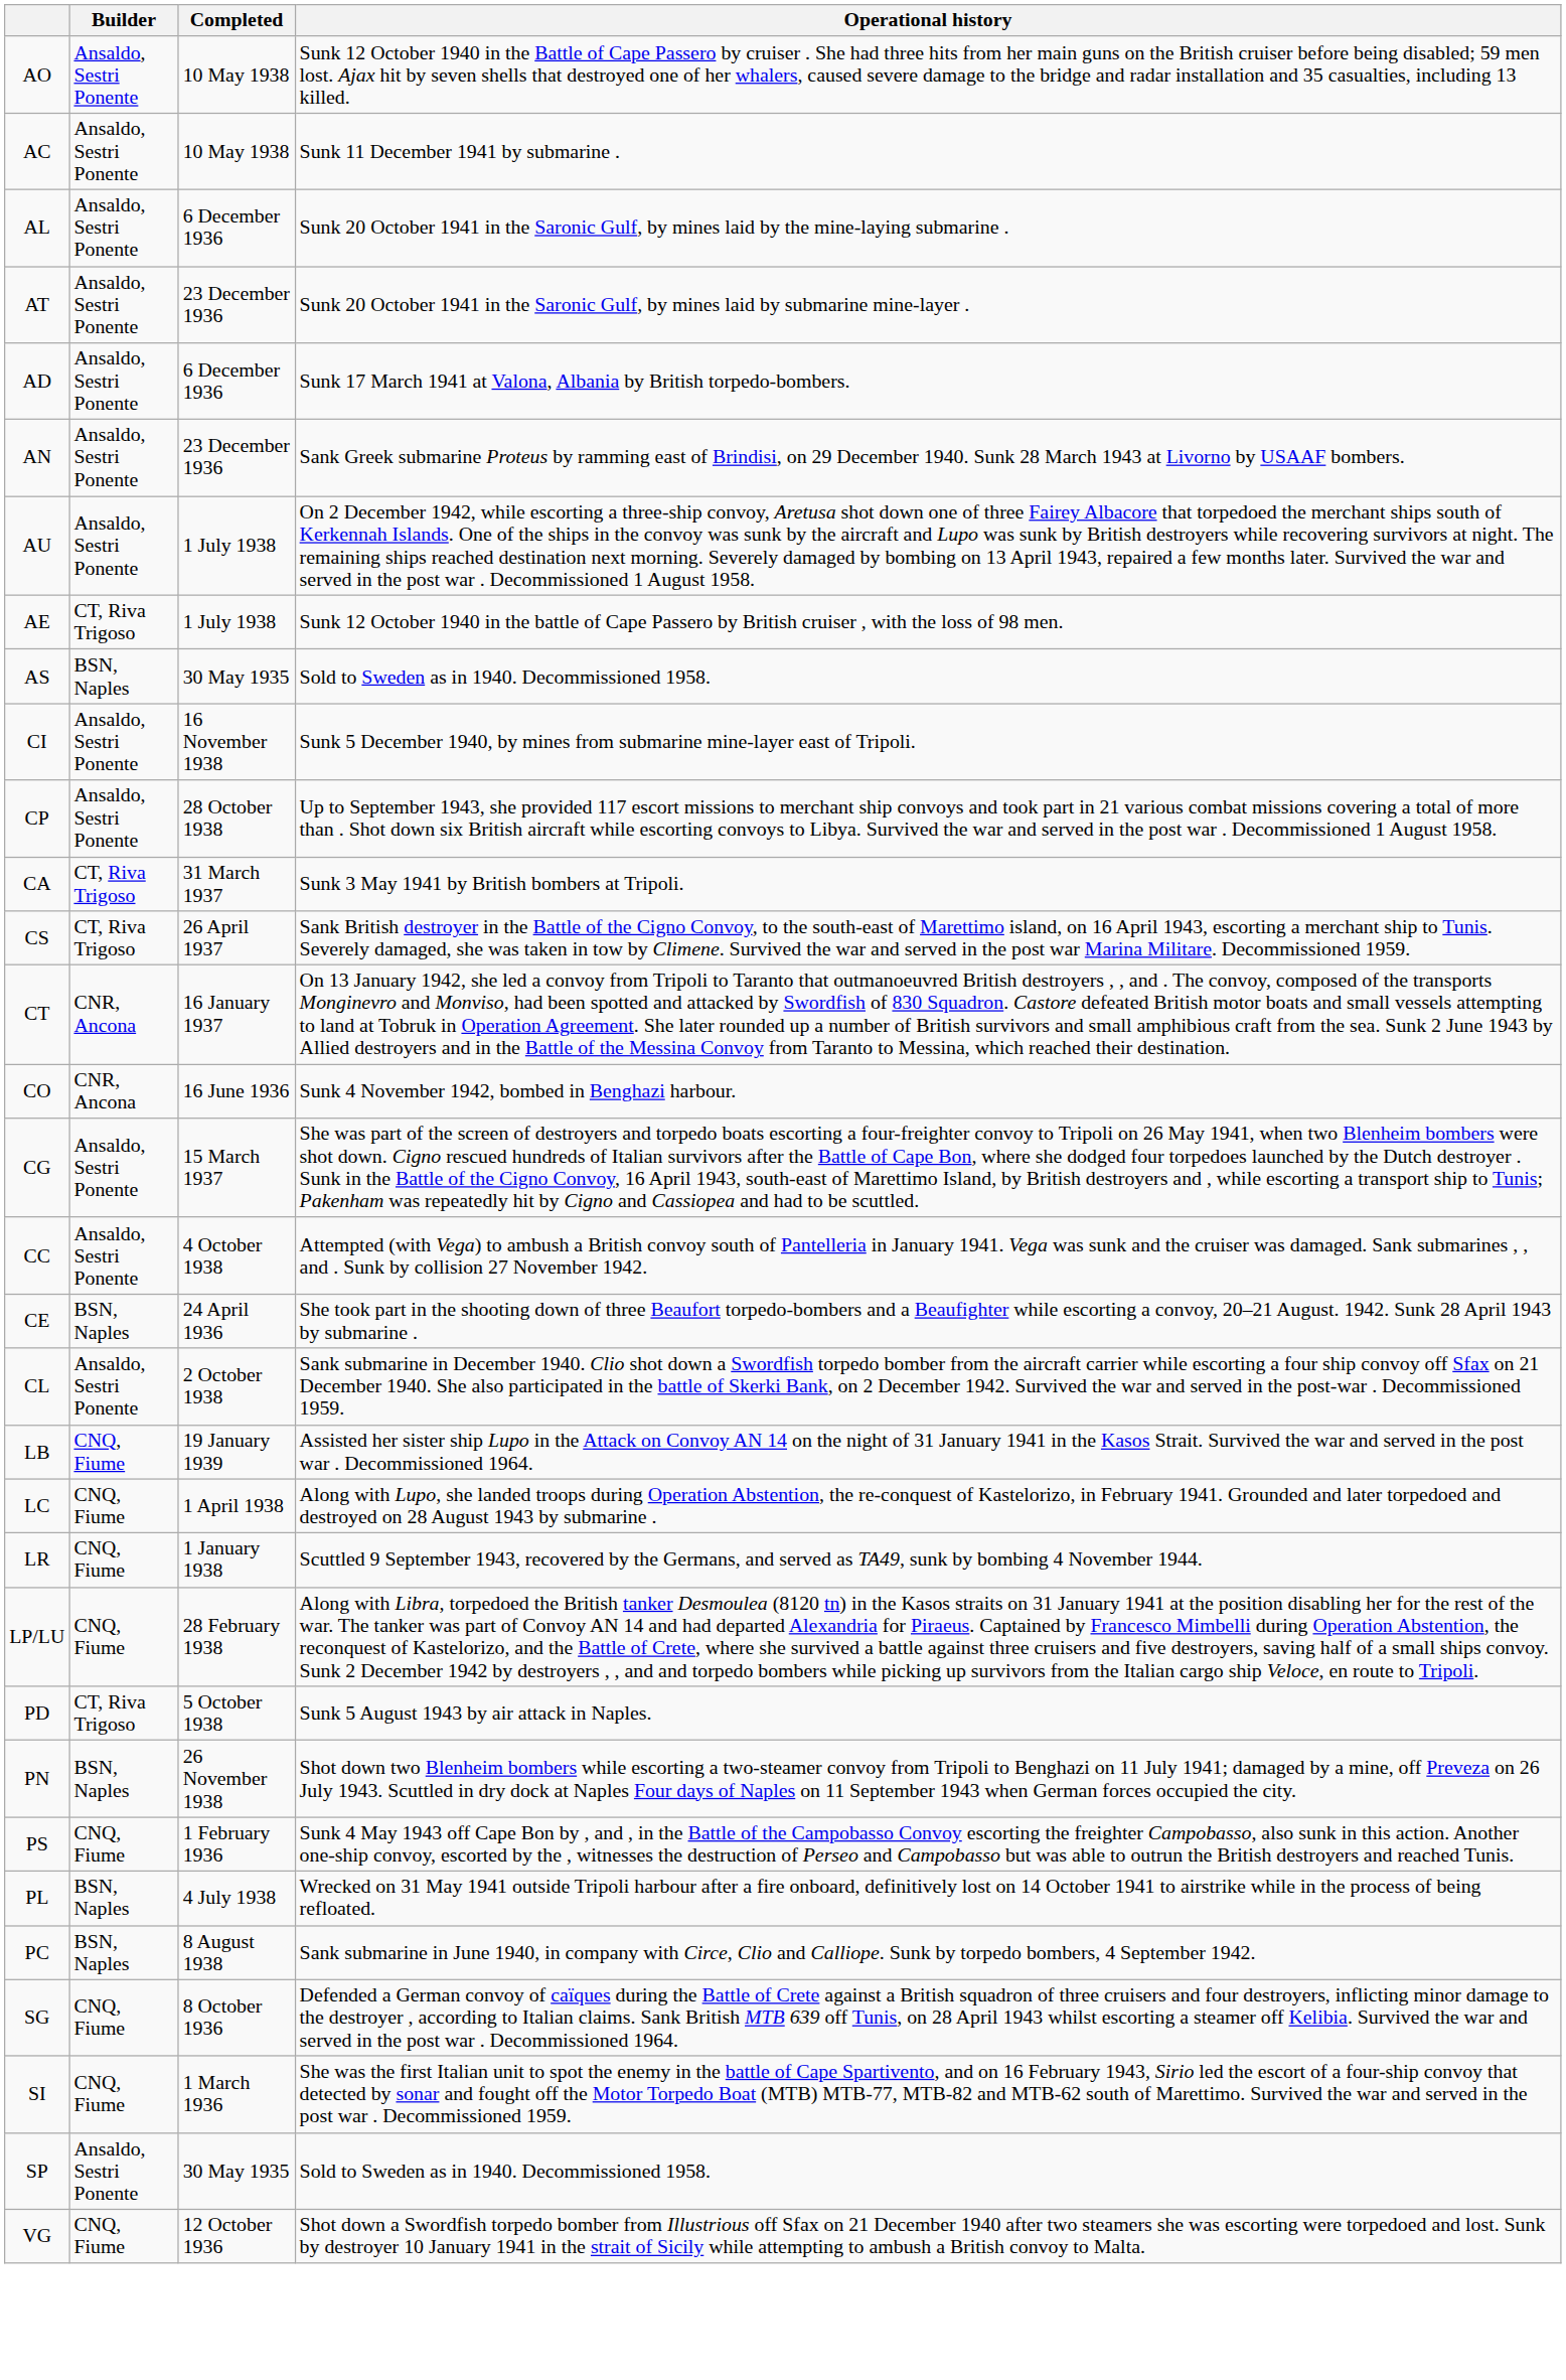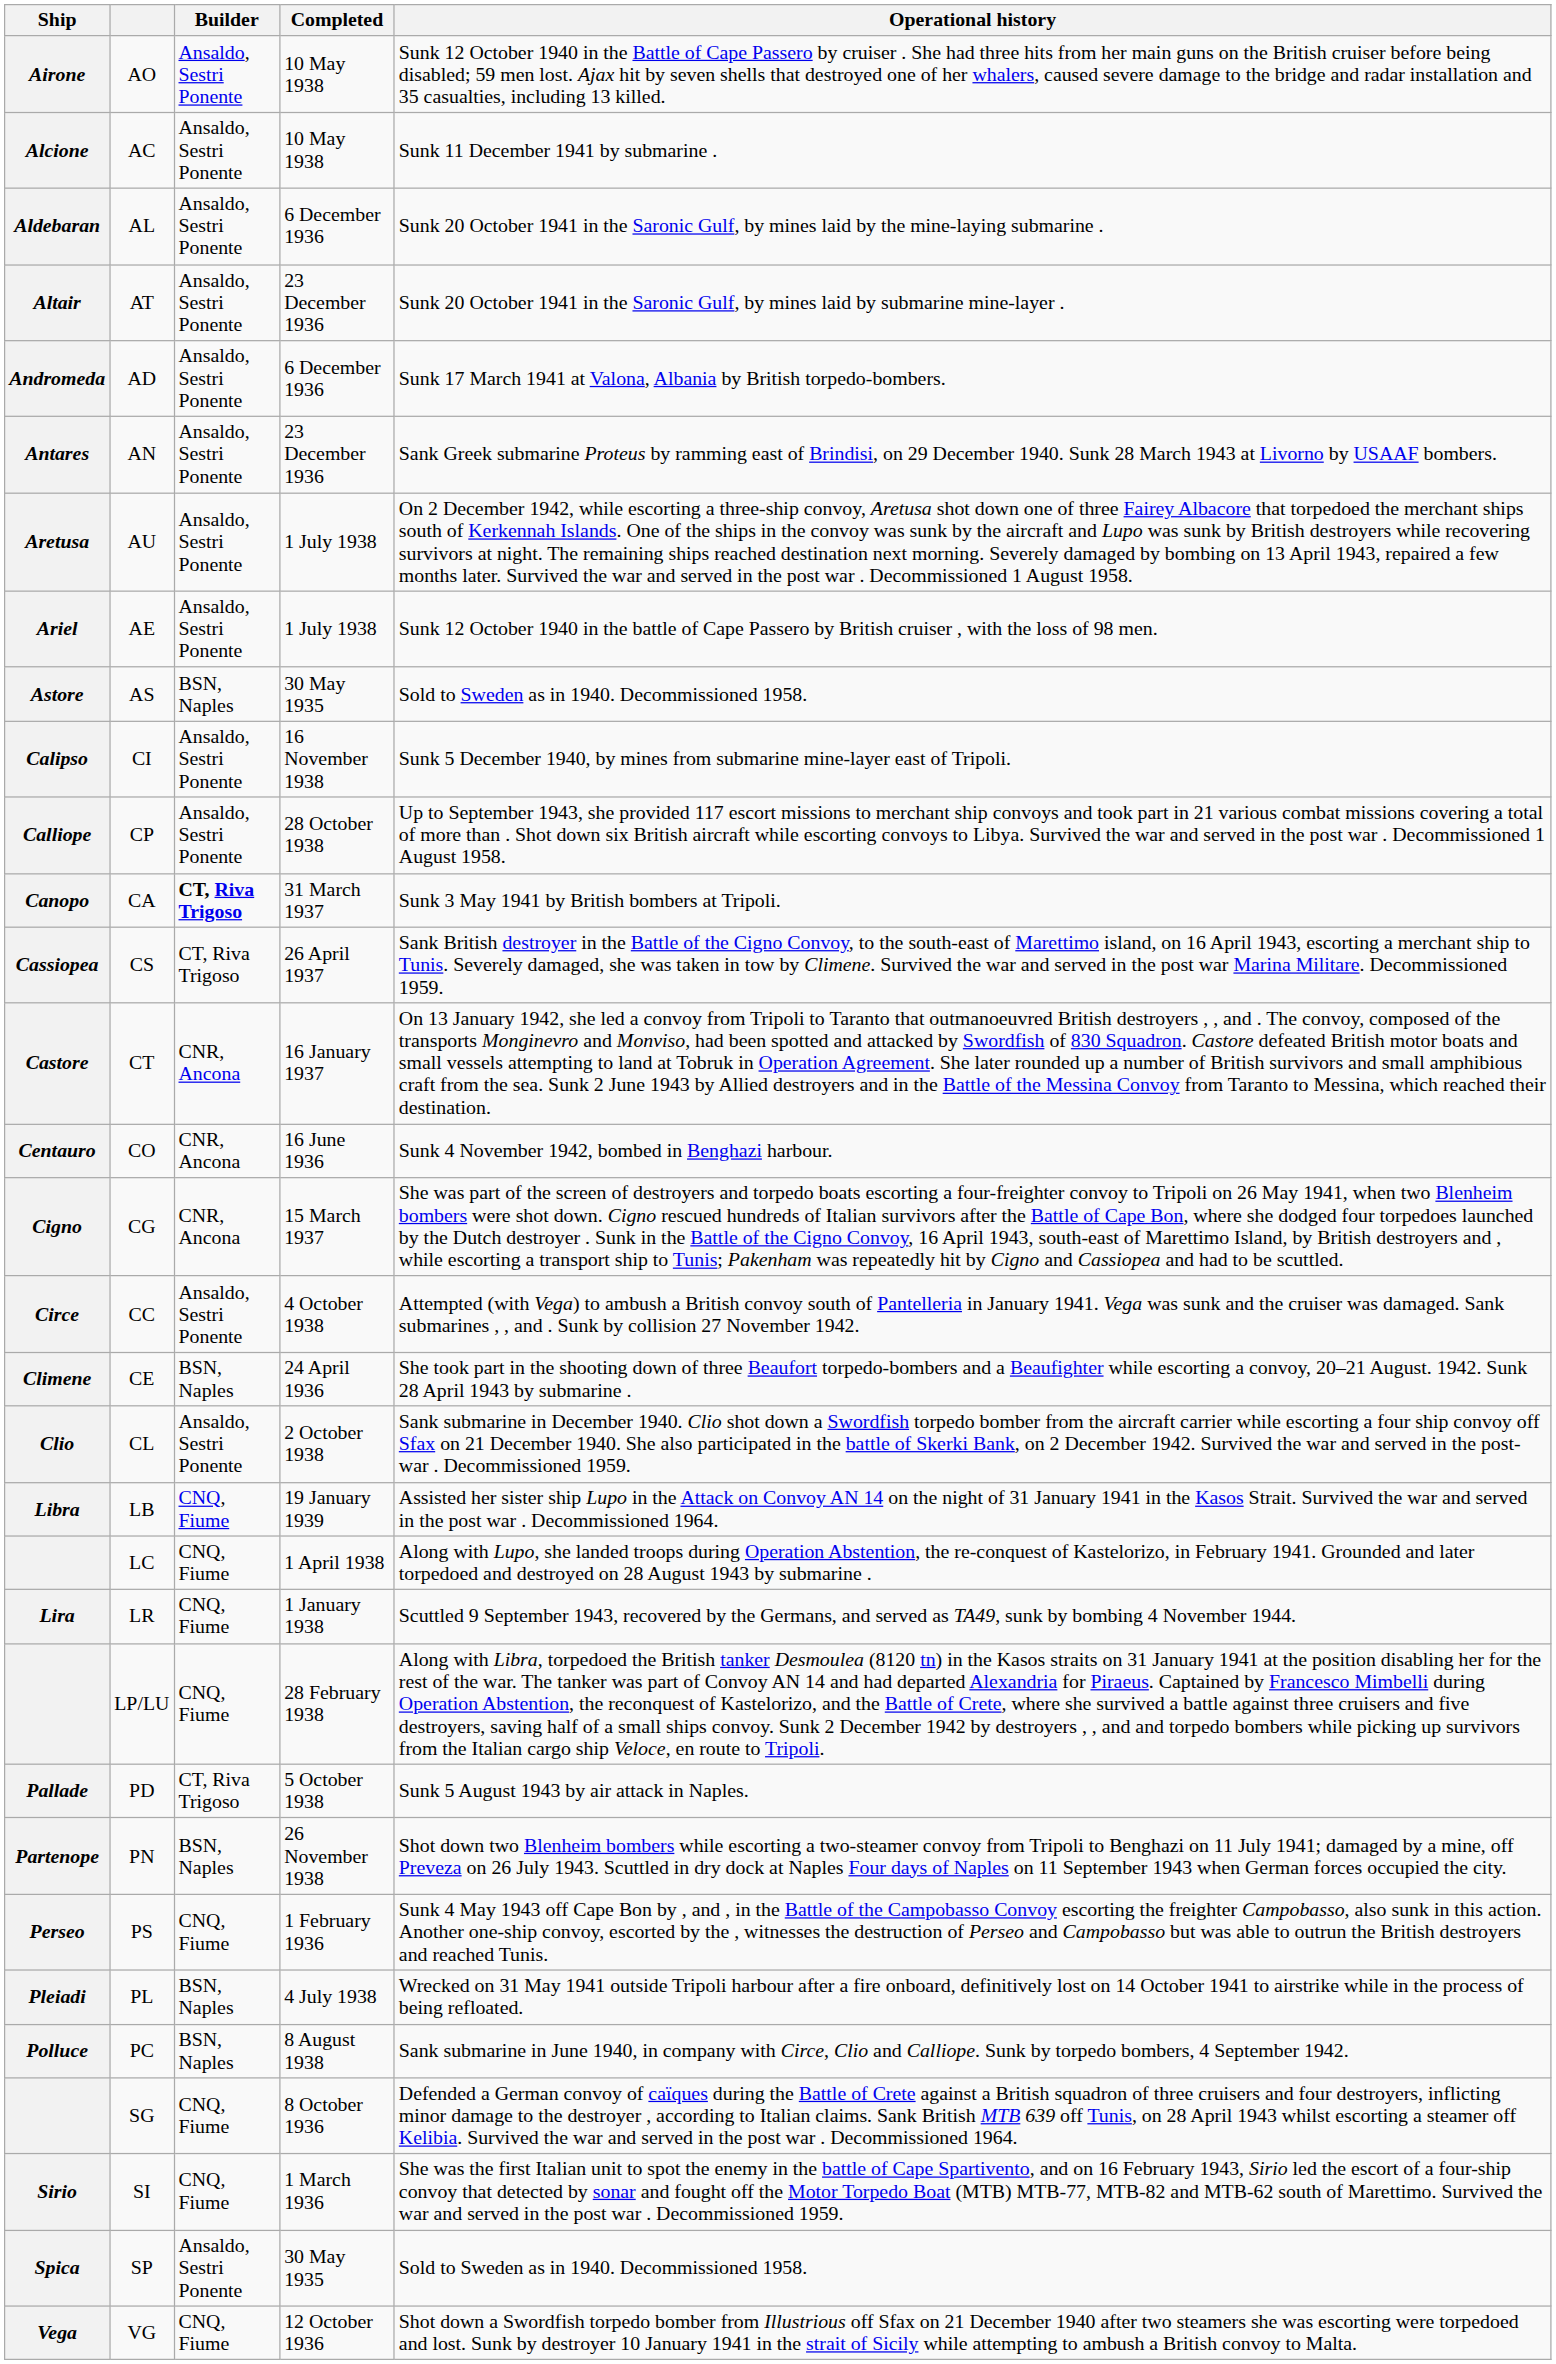+ column: Ship | Airone | Alcione | Aldebaran | Altair | Andromeda | Antares | Aretusa | Ariel | Astore | Calipso | Calliope | Canopo | Cassiopea | Castore | Centauro | Cigno | Circe | Climene | Clio | Libra | Lira | Pallade | Partenope | Perseo | Pleiadi | Polluce | Sirio | Spica | Vega
AE | Builder: CT, Riva Trigoso -> Ansaldo, Sestri Ponente
CA | Builder: normal -> bold
CG | Builder: Ansaldo, Sestri Ponente -> CNR, Ancona
